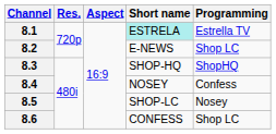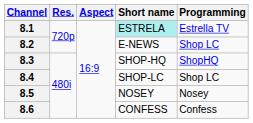8.4 | Short name: NOSEY -> SHOP-LC
8.4 | Programming: Confess -> Shop LC
8.5 | Short name: SHOP-LC -> NOSEY
8.6 | Programming: Shop LC -> Confess
